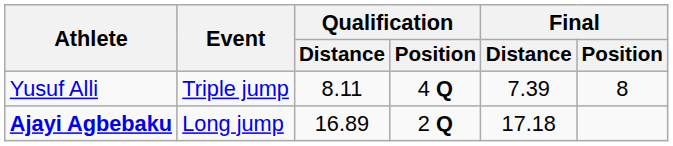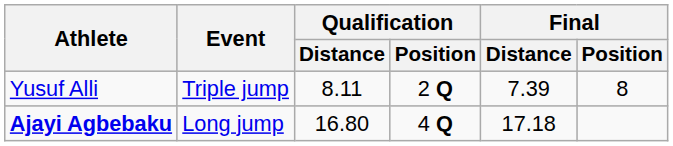Yusuf Alli | Qualification / Position: 4 Q -> 2 Q
Ajayi Agbebaku | Qualification / Distance: 16.89 -> 16.80
Ajayi Agbebaku | Qualification / Position: 2 Q -> 4 Q
